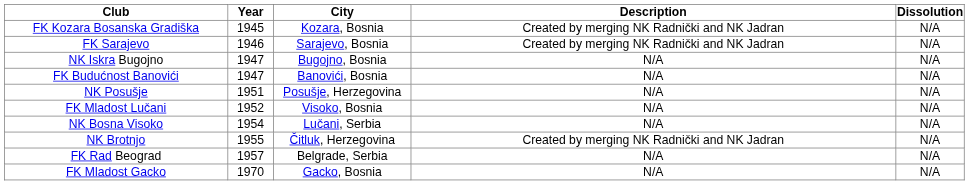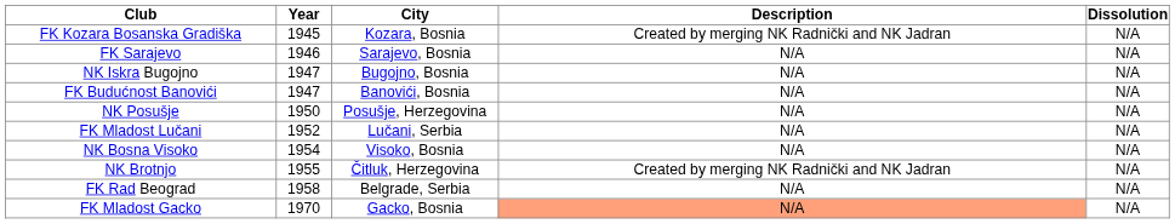FK Sarajevo | Description: Created by merging NK Radnički and NK Jadran -> N/A
NK Posušje | Year: 1951 -> 1950
FK Mladost Lučani | City: Visoko, Bosnia -> Lučani, Serbia
NK Bosna Visoko | City: Lučani, Serbia -> Visoko, Bosnia
FK Rad Beograd | Year: 1957 -> 1958
FK Mladost Gacko | Description: no background -> lightsalmon background
